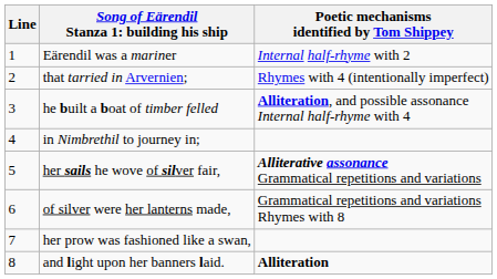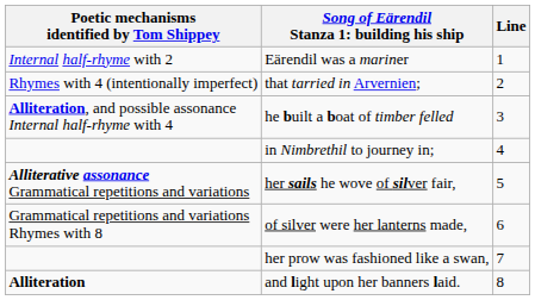columns swapped: Line <-> Poetic mechanisms identified by Tom Shippey
